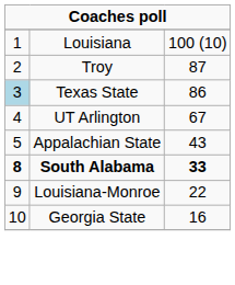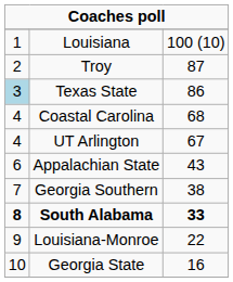+ row: 4 | Coastal Carolina | 68
Appalachian State | column 1: 5 -> 6
+ row: 7 | Georgia Southern | 38
